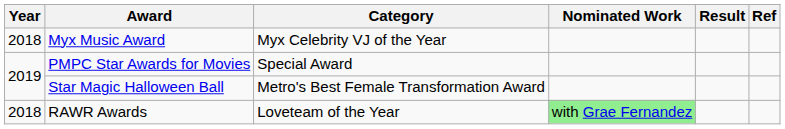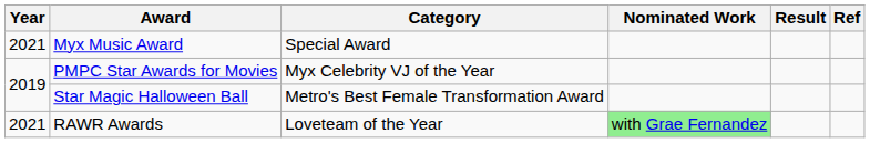Myx Music Award | Year: 2018 -> 2021
Myx Music Award | Category: Myx Celebrity VJ of the Year -> Special Award
PMPC Star Awards for Movies | Category: Special Award -> Myx Celebrity VJ of the Year
RAWR Awards | Year: 2018 -> 2021
